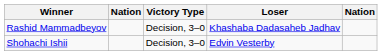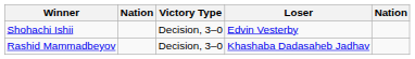rows swapped: Rashid Mammadbeyov <-> Shohachi Ishii
